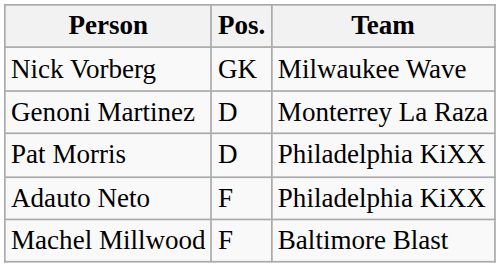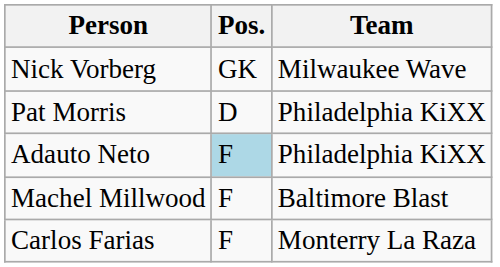- row: Genoni Martinez | D | Monterrey La Raza
Adauto Neto | Pos.: no background -> lightblue background
+ row: Carlos Farias | F | Monterry La Raza
